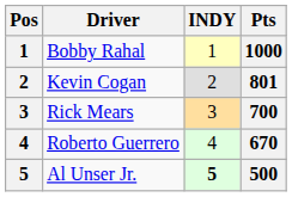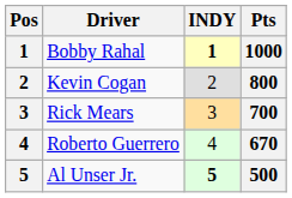Bobby Rahal | INDY: normal -> bold
Kevin Cogan | Pts: 801 -> 800
